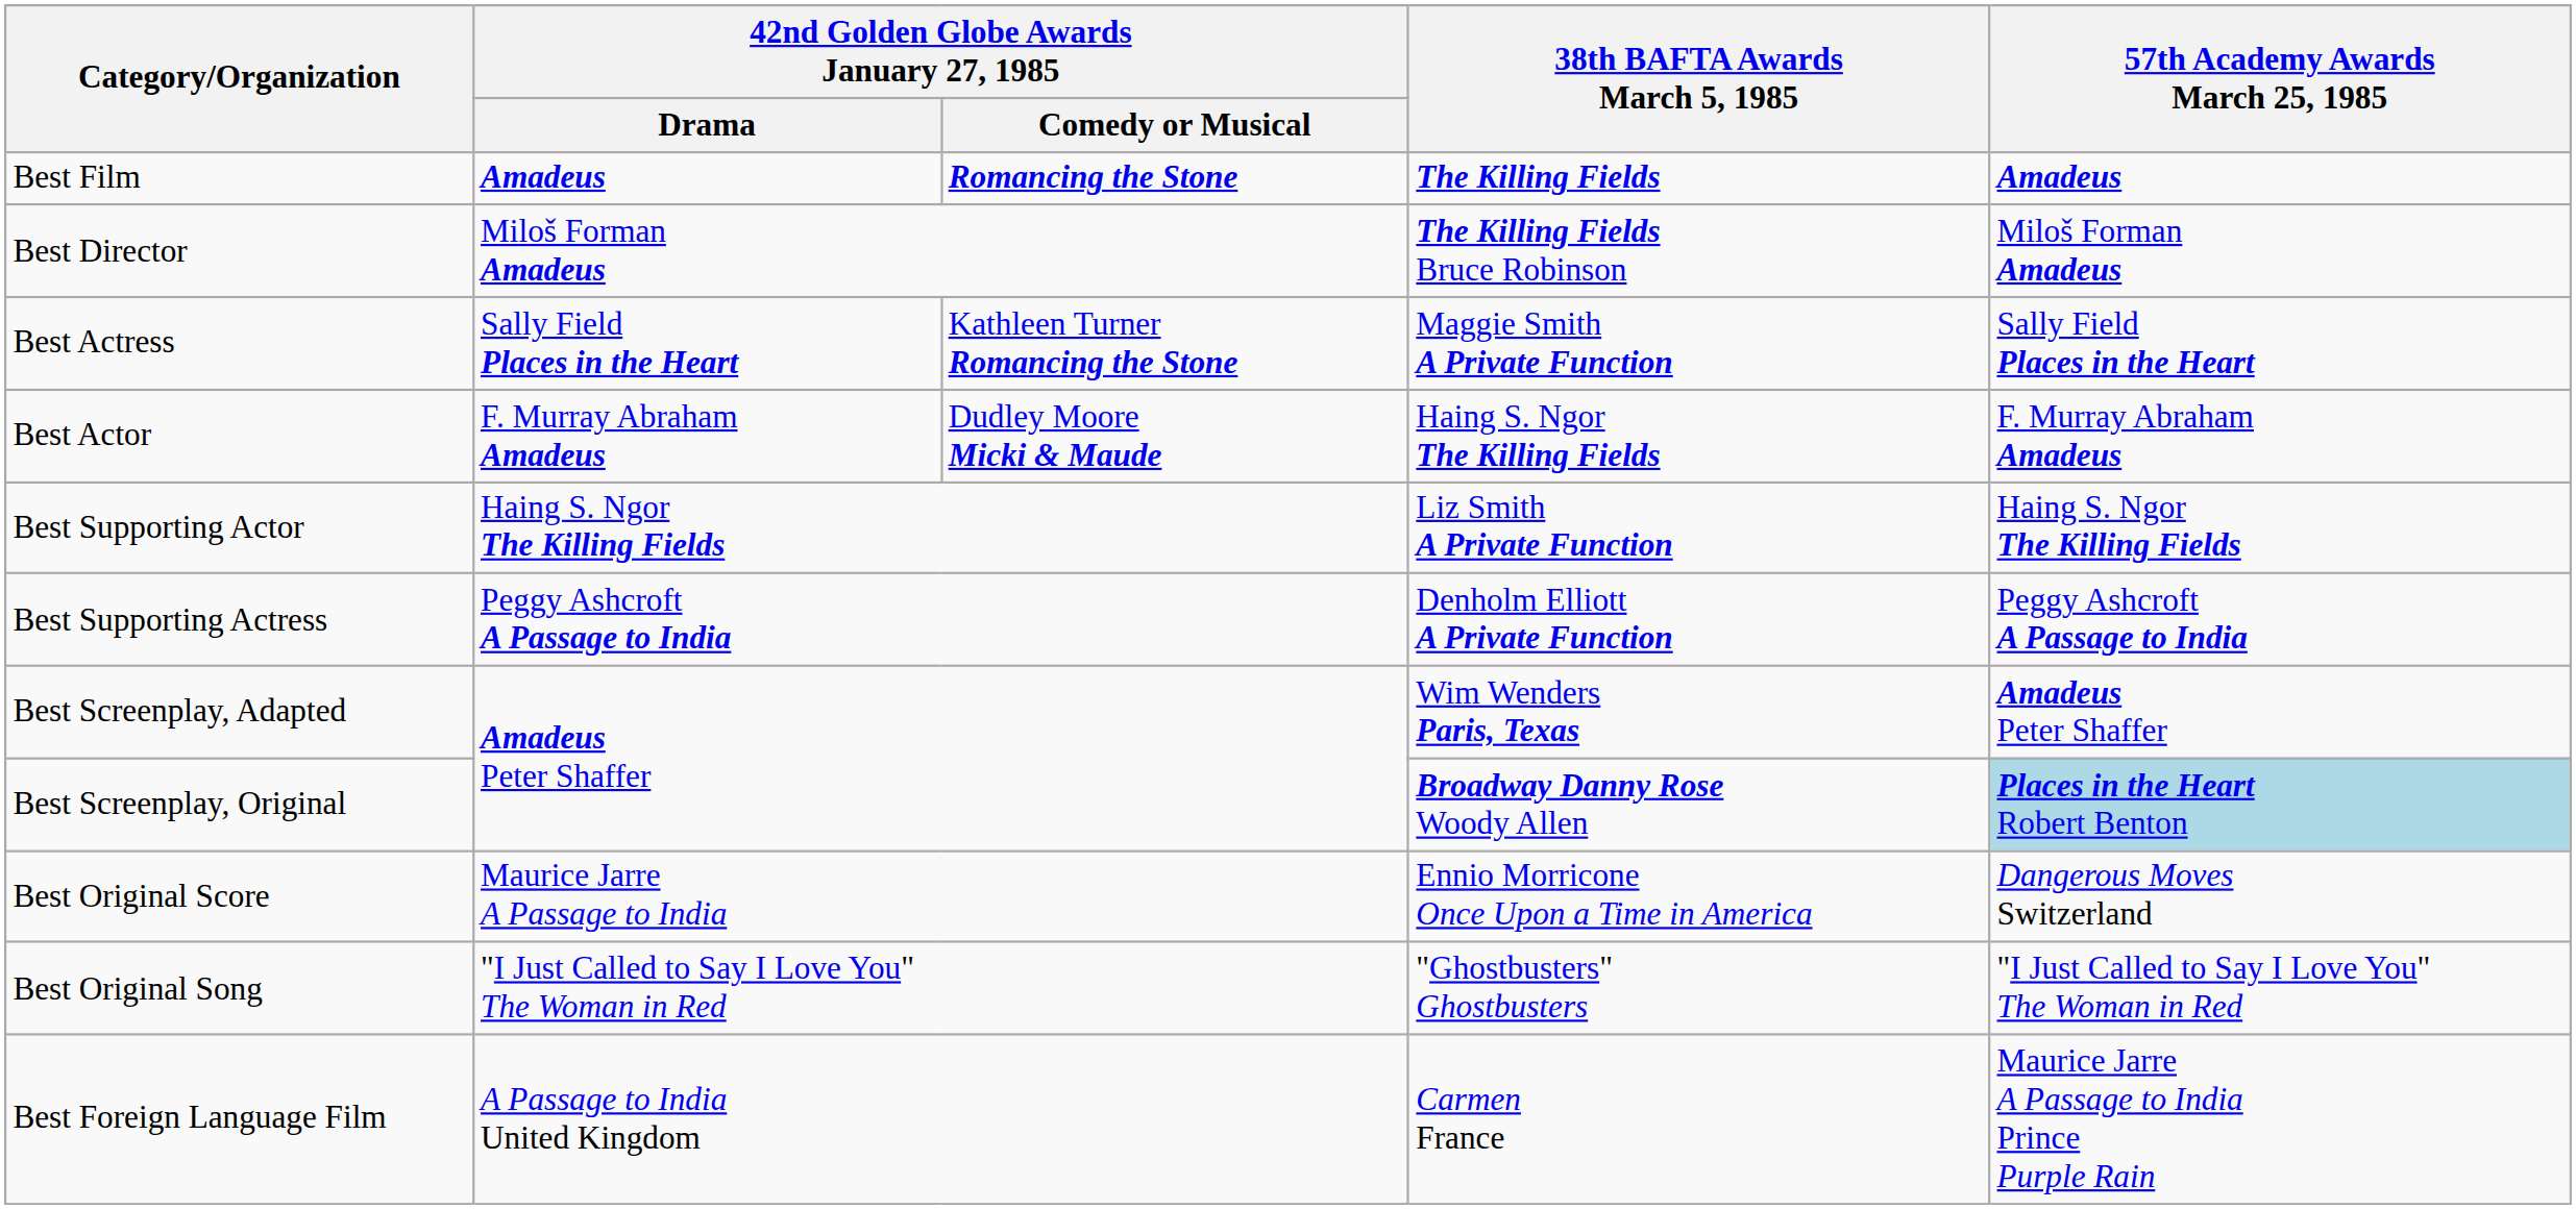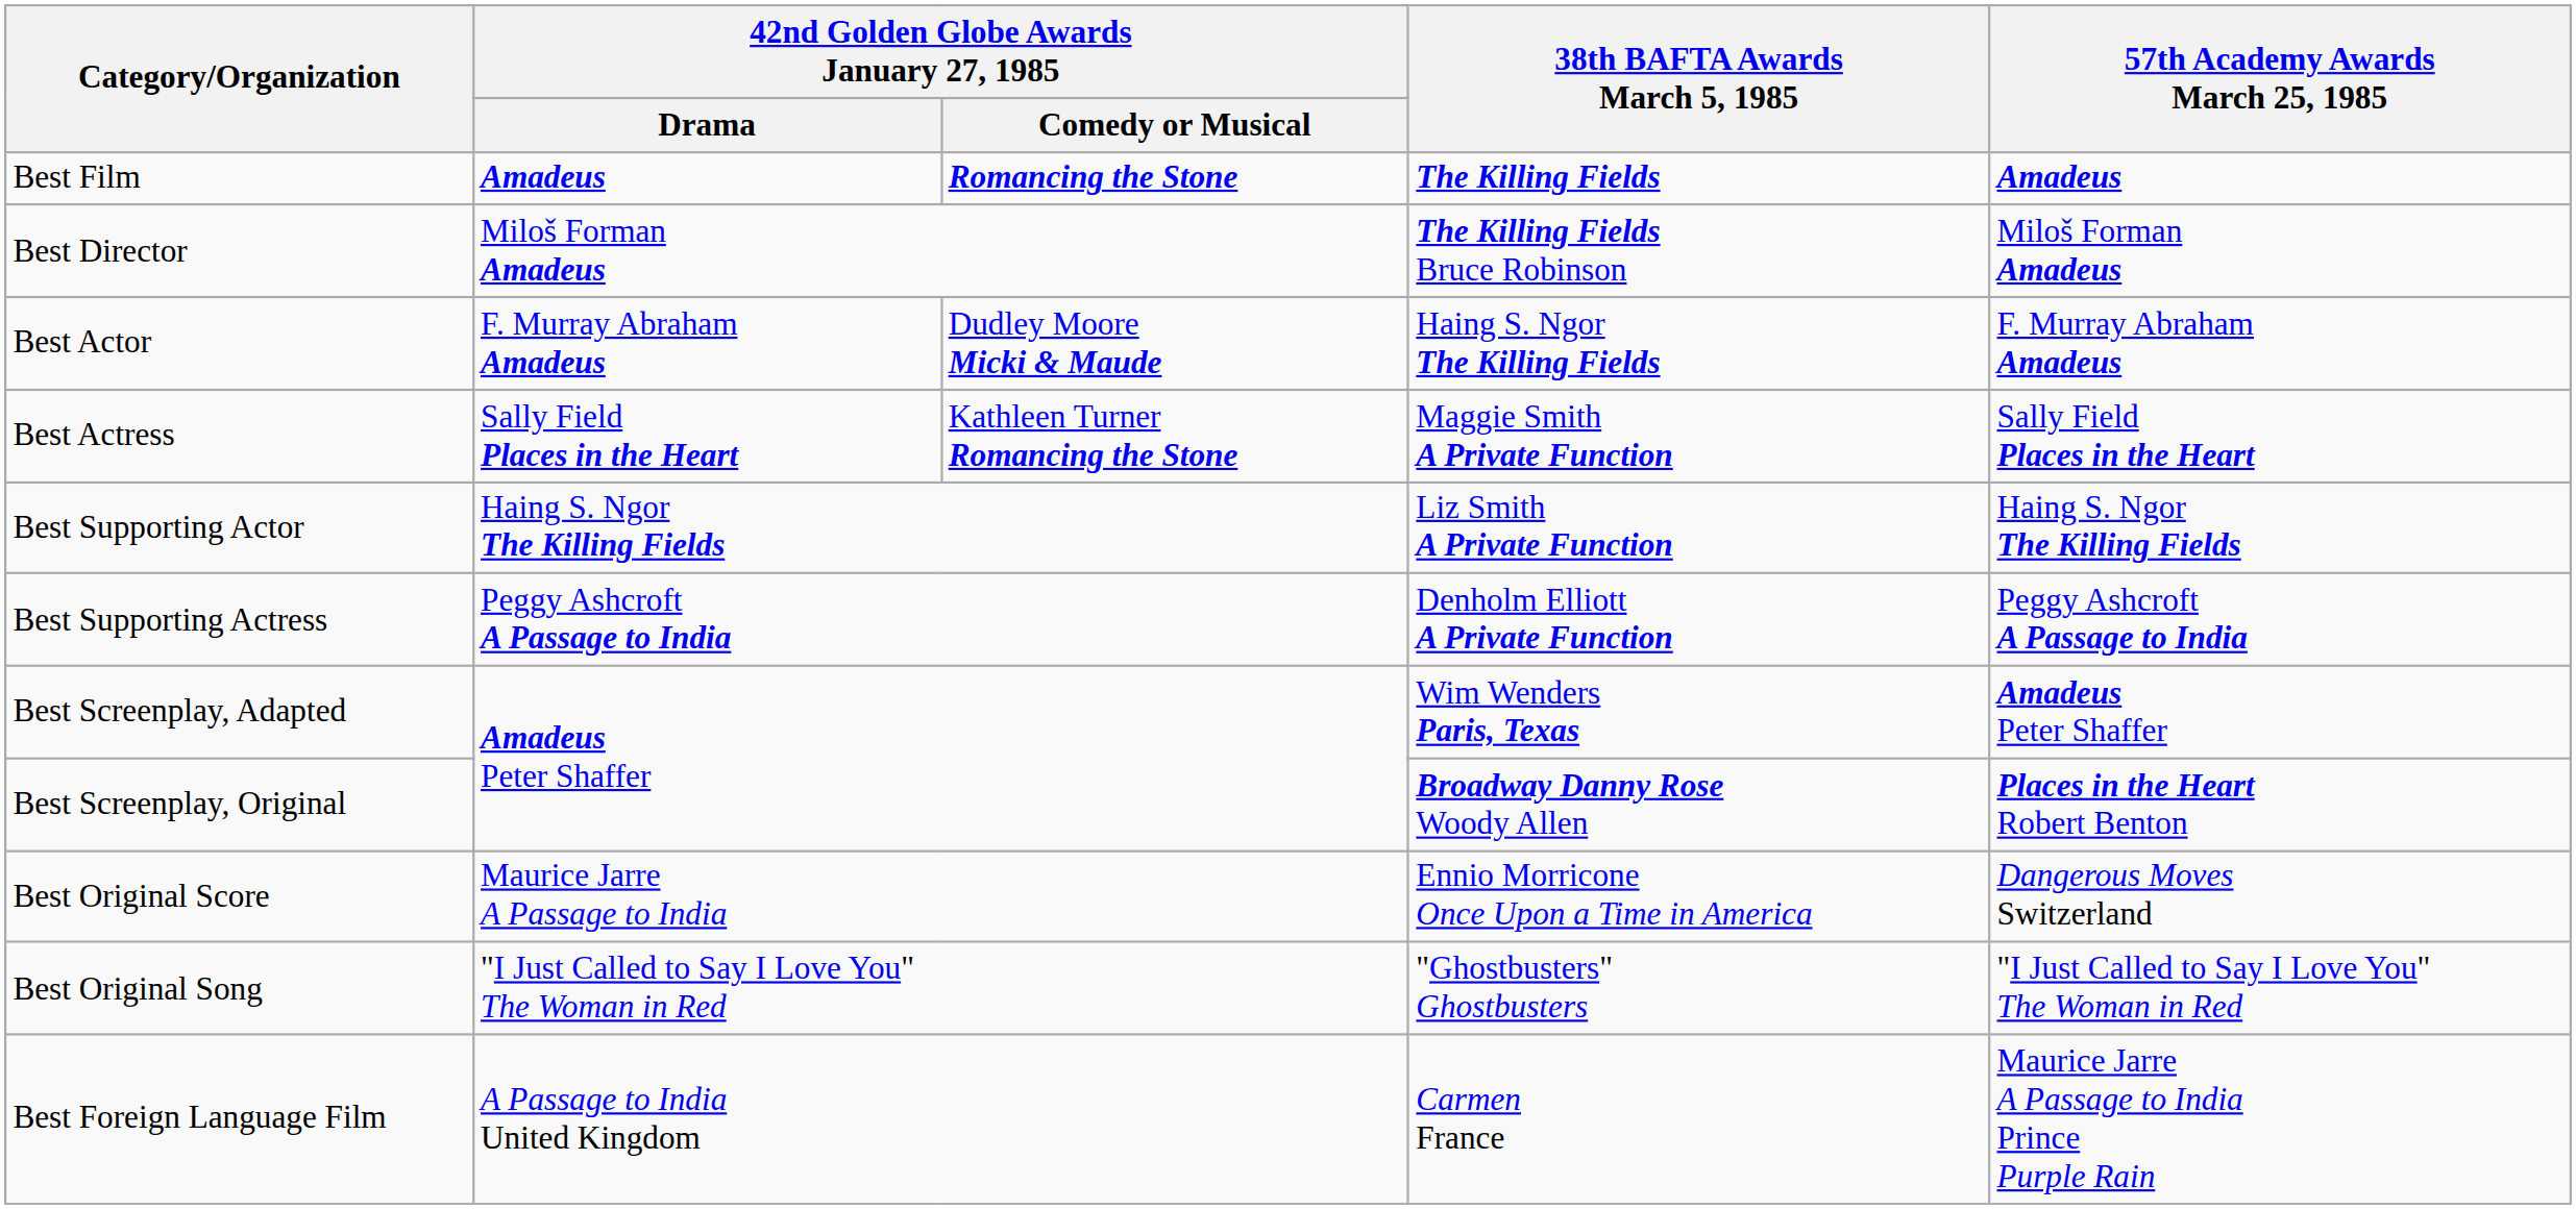rows swapped: Best Actor <-> Best Actress
Best Screenplay, Original | 57th Academy Awards March 25, 1985: lightblue background -> no background
